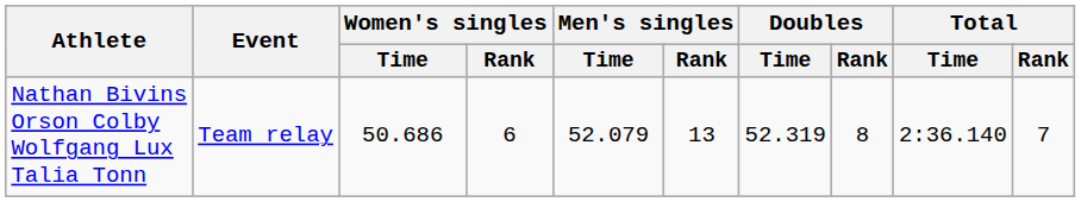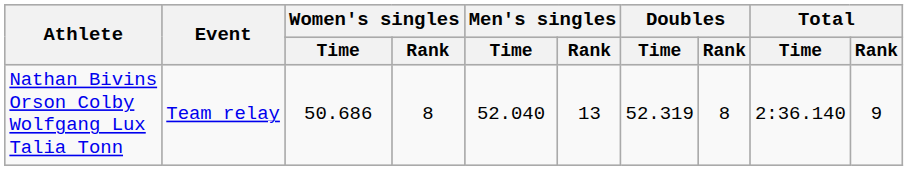Nathan Bivins Orson Colby Wolfgang Lux Talia Tonn | Women's singles / Rank: 6 -> 8
Nathan Bivins Orson Colby Wolfgang Lux Talia Tonn | Men's singles / Time: 52.079 -> 52.040
Nathan Bivins Orson Colby Wolfgang Lux Talia Tonn | Total / Rank: 7 -> 9
